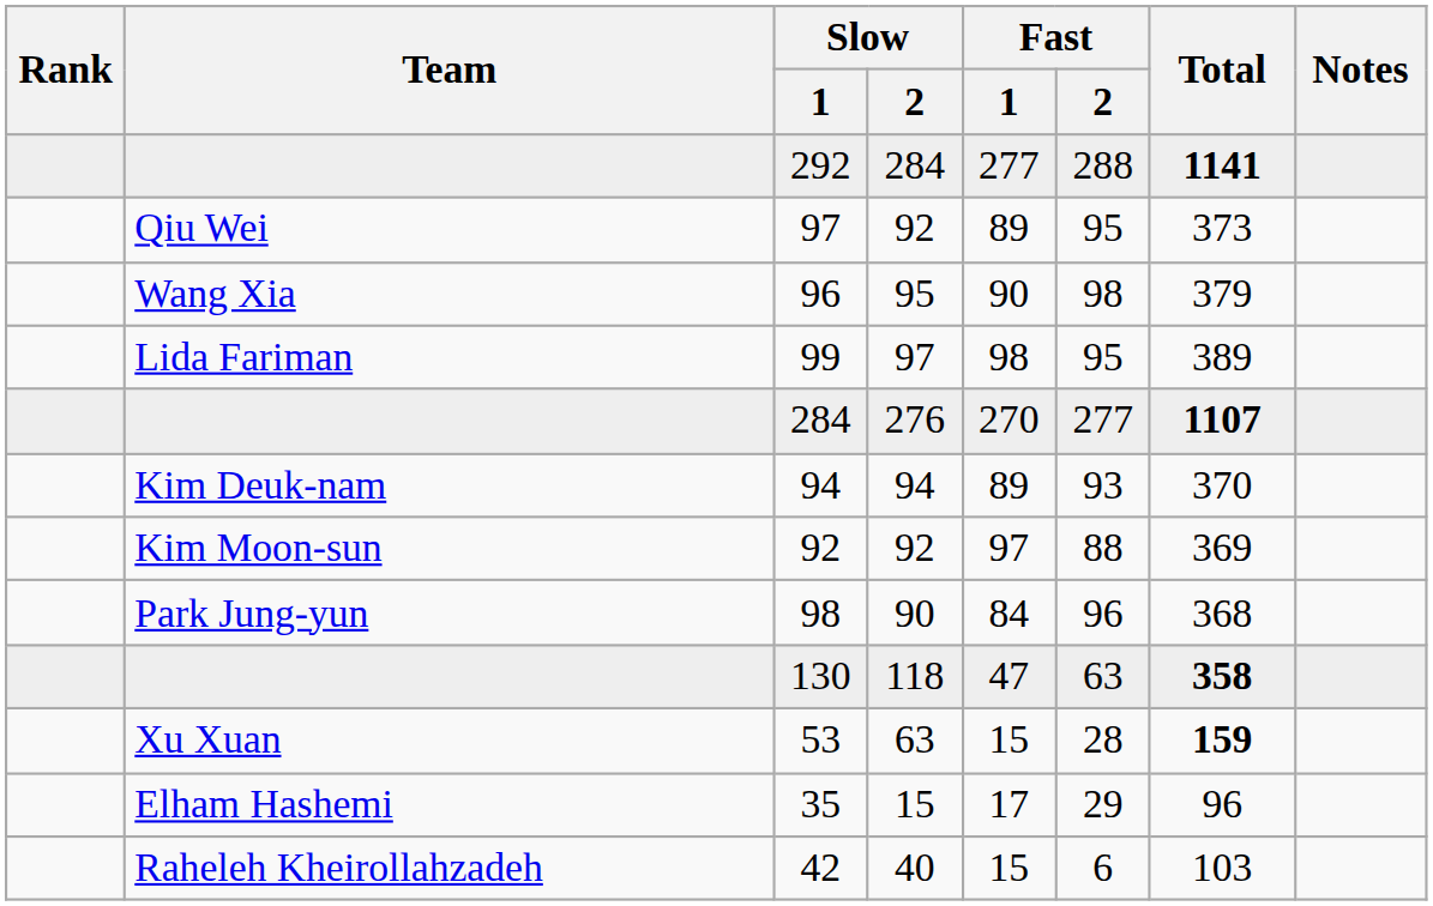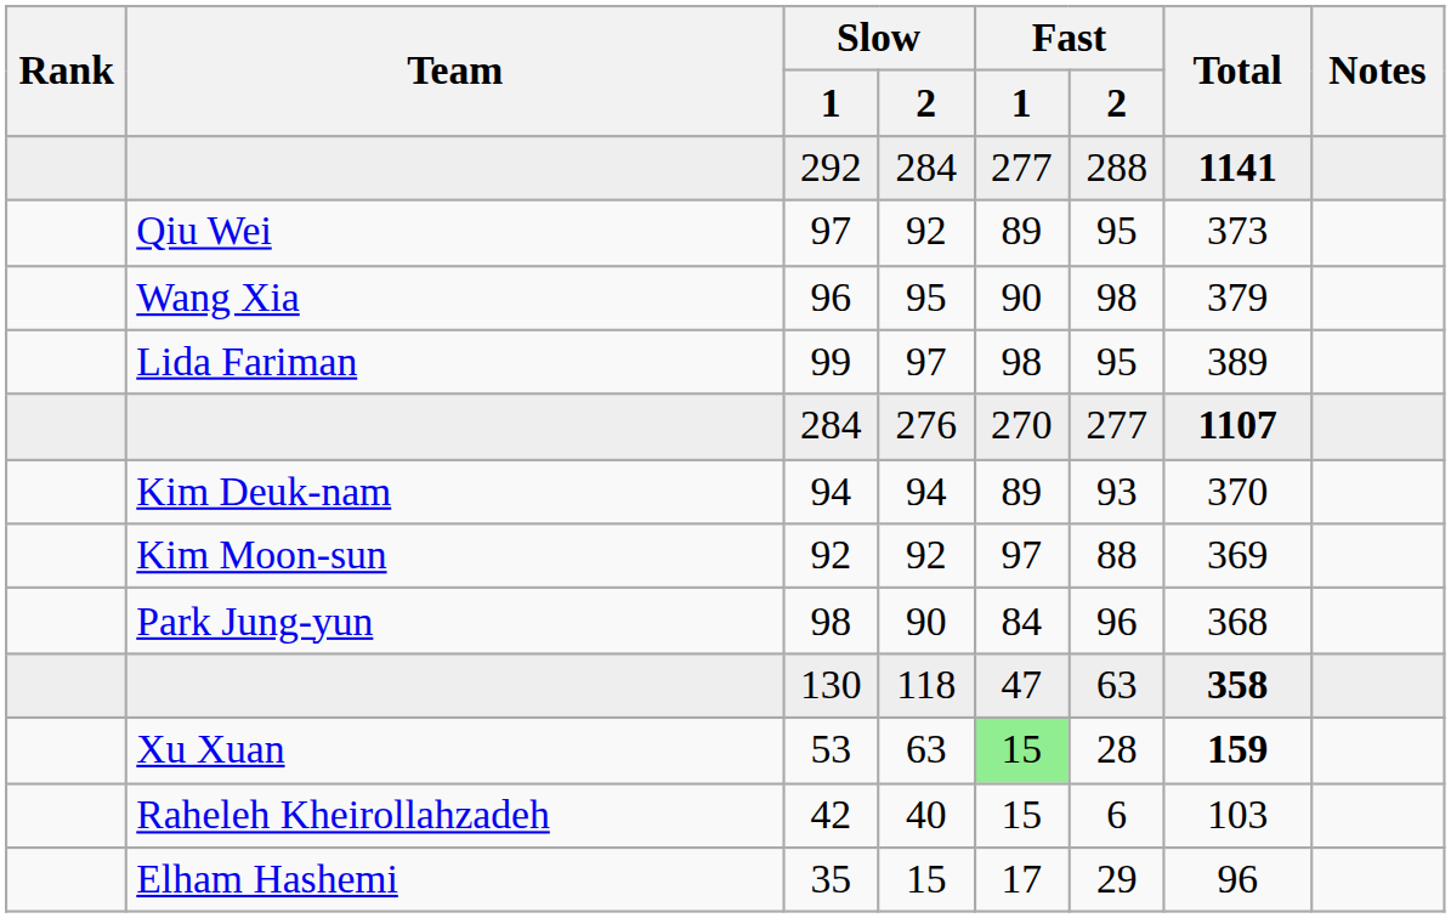53 | Fast / 1: no background -> lightgreen background
rows swapped: 35 <-> 42
